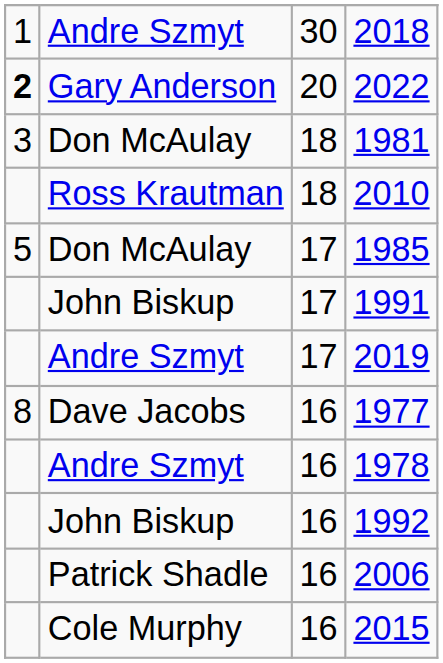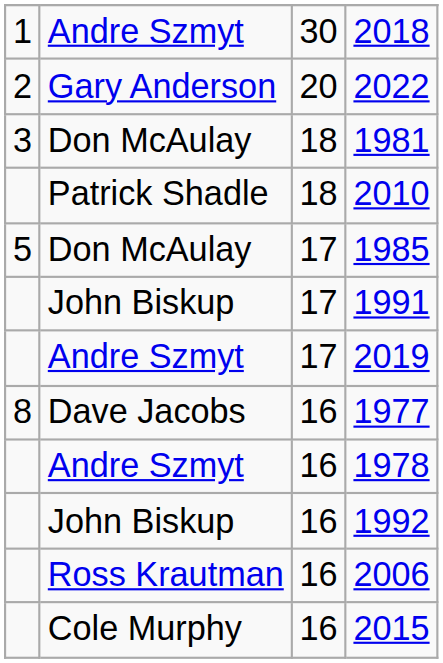2022 | column 1: bold -> normal
2010 | column 2: Ross Krautman -> Patrick Shadle
2006 | column 2: Patrick Shadle -> Ross Krautman
